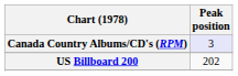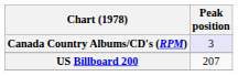US Billboard 200 | Peak position: 202 -> 207
